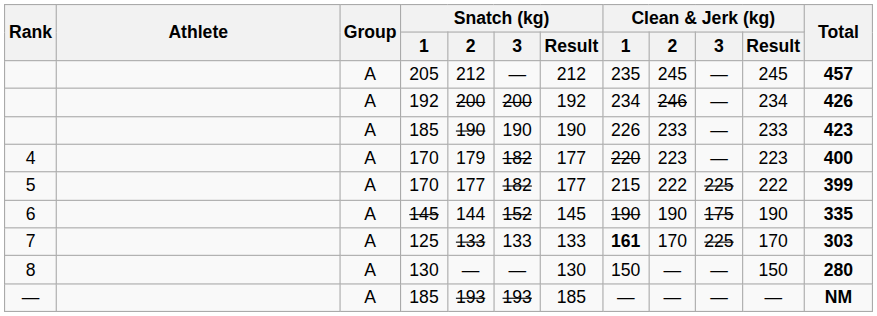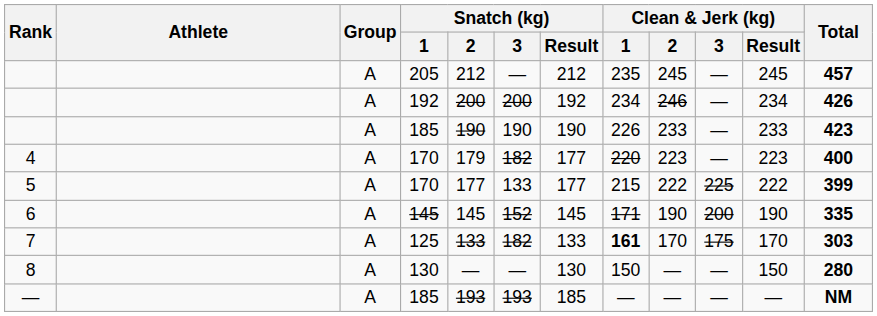5 | Snatch (kg) / 3: 182 -> 133
6 | Snatch (kg) / 2: 144 -> 145
6 | Clean & Jerk (kg) / 1: 190 -> 171
6 | Clean & Jerk (kg) / 3: 175 -> 200
7 | Snatch (kg) / 3: 133 -> 182
7 | Clean & Jerk (kg) / 3: 225 -> 175
